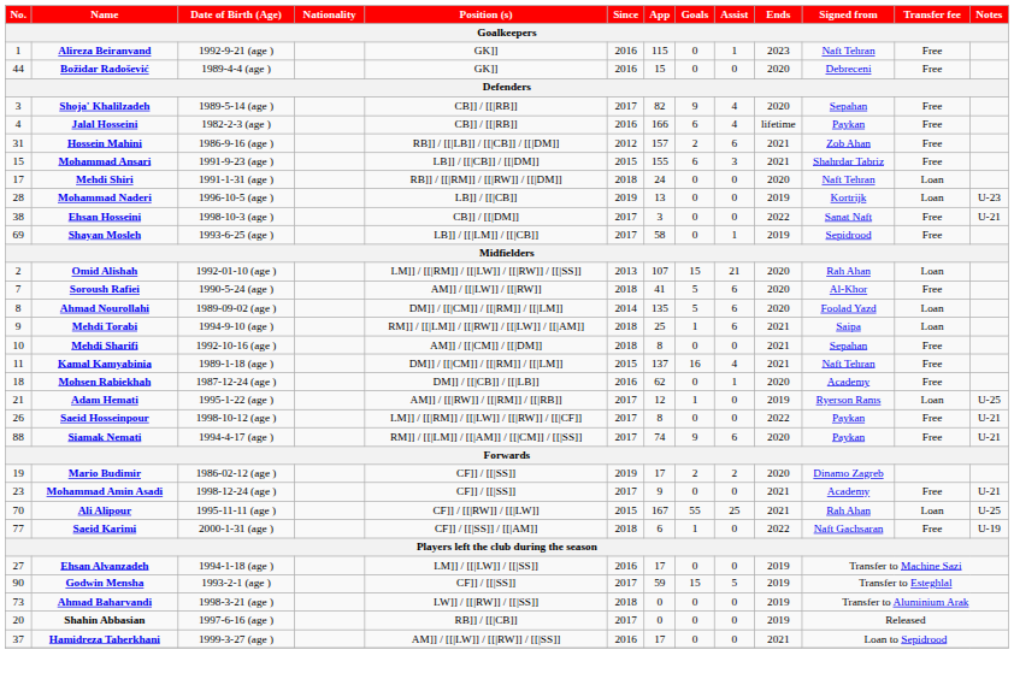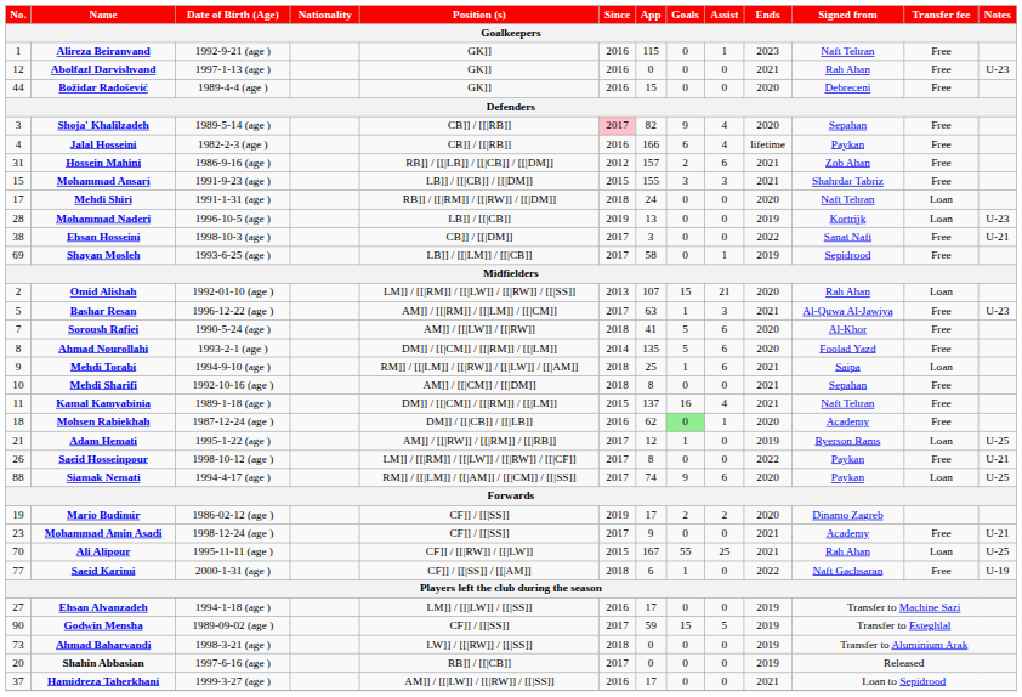+ row: 12 | Abolfazl Darvishvand | 1997-1-13 (age ) | GK]] | 2016 | 0 | 0 | 0 | 2021 | Rah Ahan | Free | U-23
Shoja' Khalilzadeh | Since: no background -> pink background
Mohammad Ansari | Goals: 6 -> 3
+ row: 5 | Bashar Resan | 1996-12-22 (age ) | AM]] / [[|RM]] / [[|LM]] / [[|CM]] | 2017 | 63 | 1 | 3 | 2021 | Al-Quwa Al-Jawiya | Free | U-23
Ahmad Nourollahi | Date of Birth (Age): 1989-09-02 (age ) -> 1993-2-1 (age )
Ahmad Nourollahi | Transfer fee: Loan -> Free
Mohsen Rabiekhah | Goals: no background -> lightgreen background
Siamak Nemati | Transfer fee: Free -> Loan
Siamak Nemati | Notes: U-21 -> U-25
Godwin Mensha | Date of Birth (Age): 1993-2-1 (age ) -> 1989-09-02 (age )
